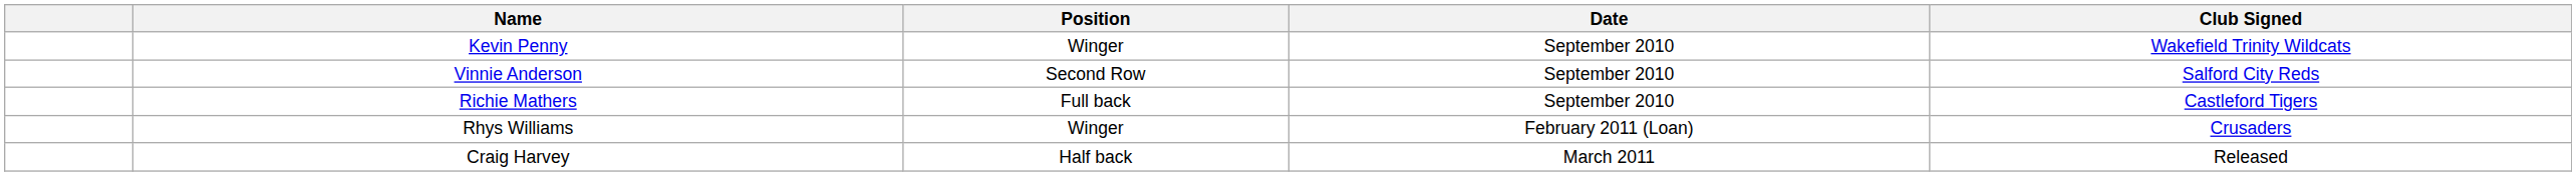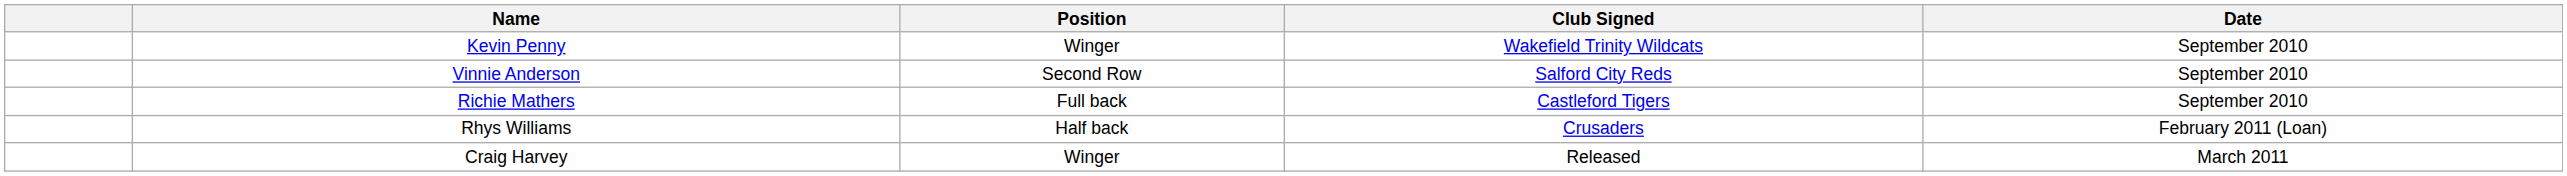columns swapped: Club Signed <-> Date
Rhys Williams | Position: Winger -> Half back
Craig Harvey | Position: Half back -> Winger
